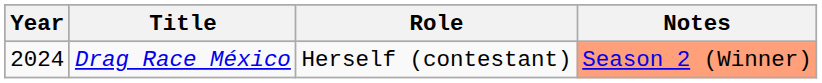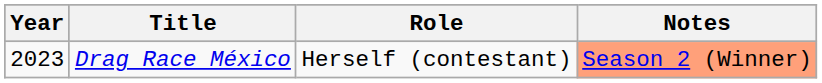Drag Race México | Year: 2024 -> 2023
